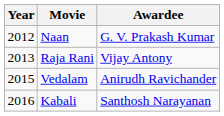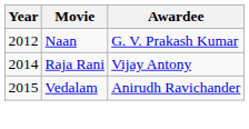Raja Rani | Year: 2013 -> 2014
- row: 2016 | Kabali | Santhosh Narayanan
